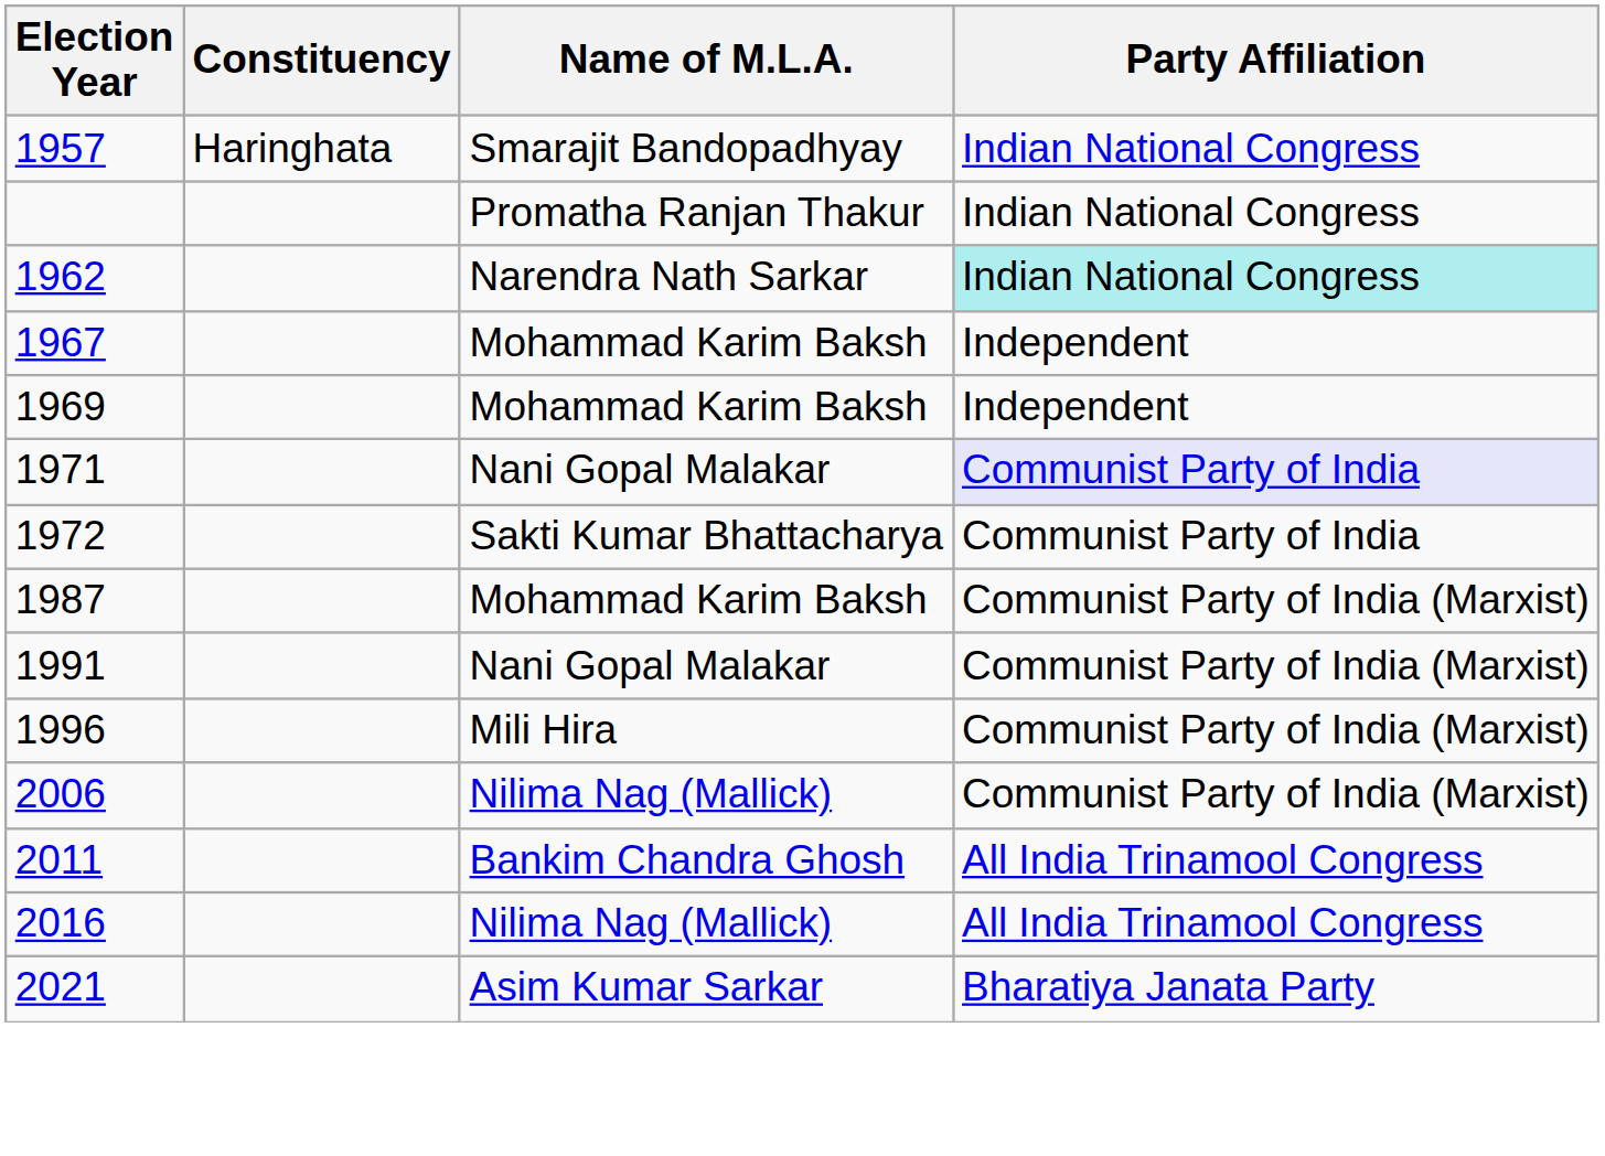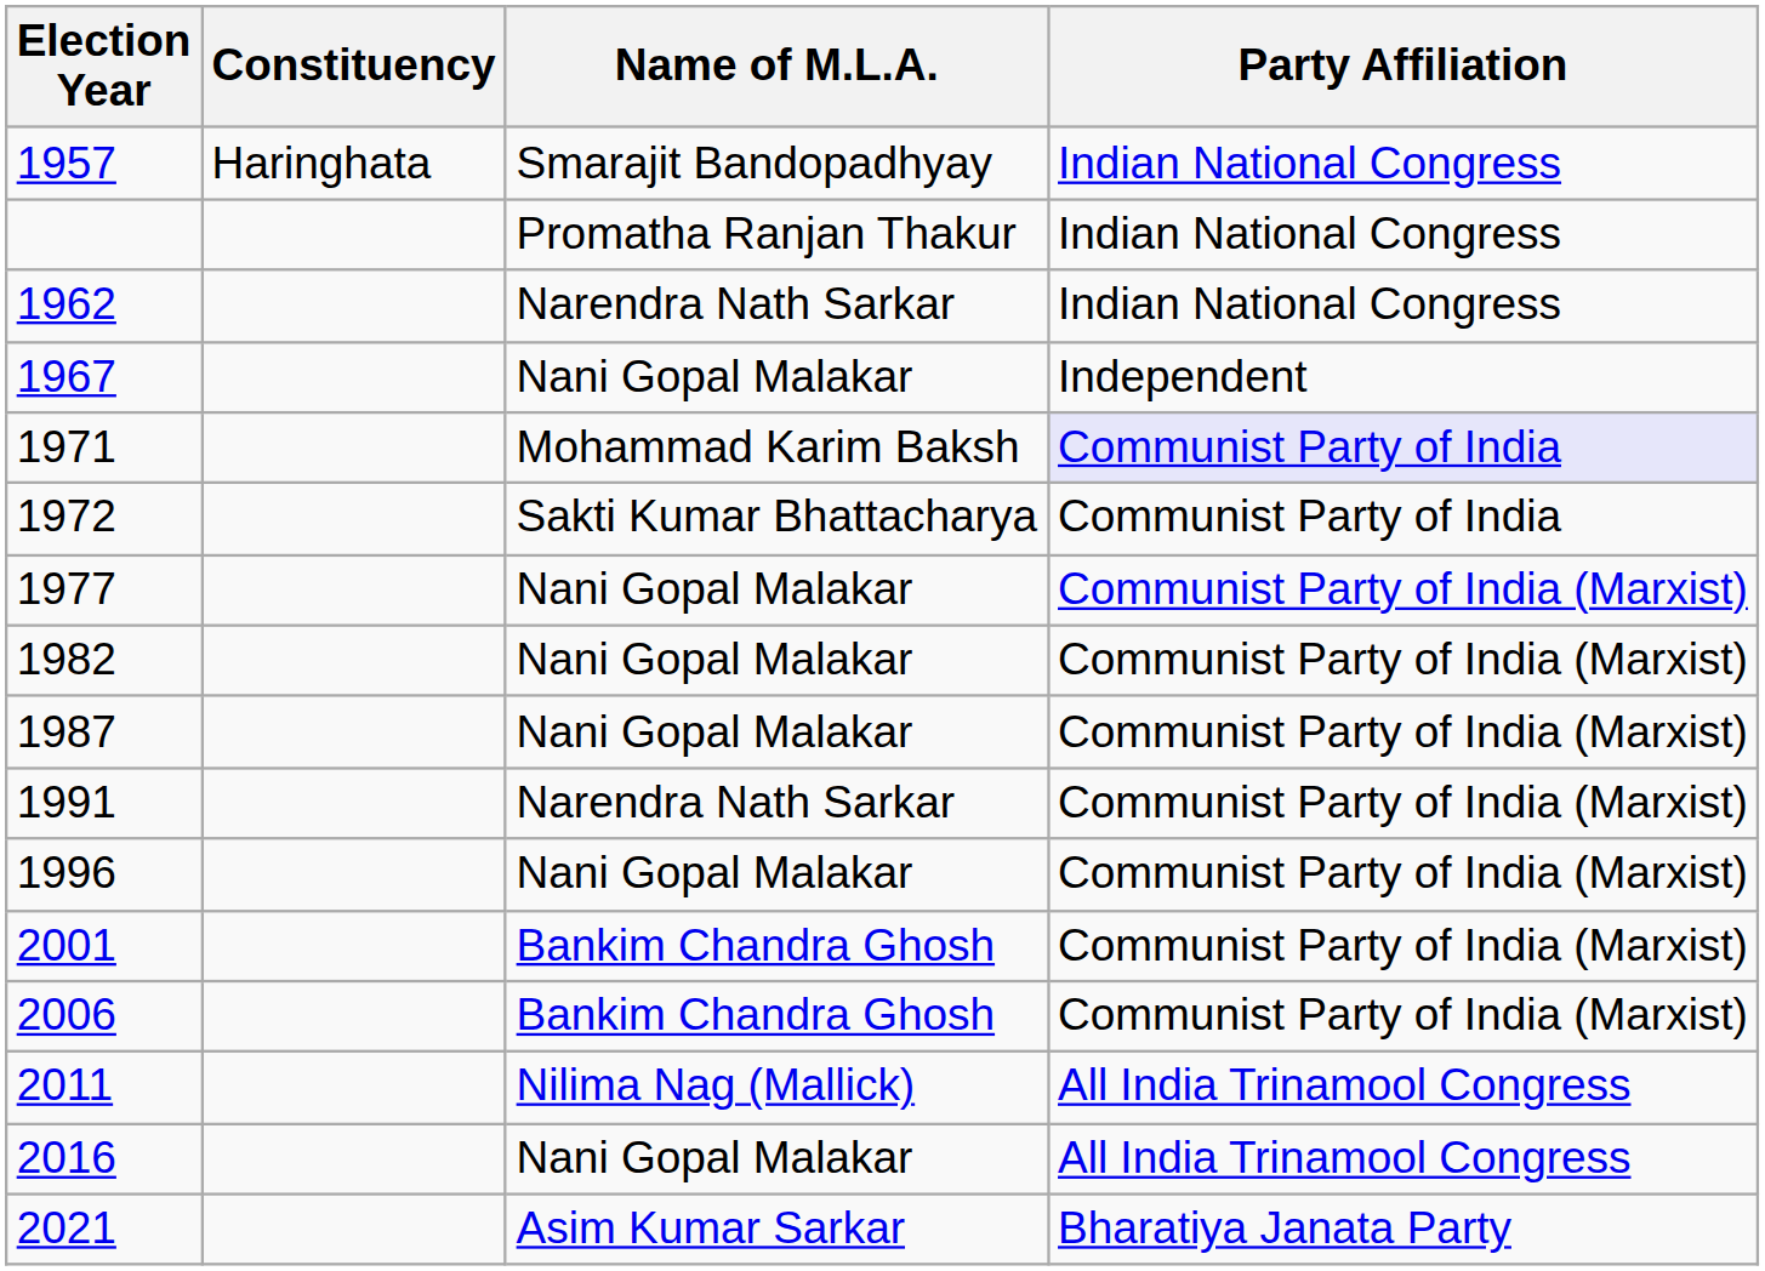1962 | Party Affiliation: paleturquoise background -> no background
1967 | Name of M.L.A.: Mohammad Karim Baksh -> Nani Gopal Malakar
- row: 1969 | Mohammad Karim Baksh | Independent
1971 | Name of M.L.A.: Nani Gopal Malakar -> Mohammad Karim Baksh
+ row: 1977 | Nani Gopal Malakar | Communist Party of India (Marxist)
+ row: 1982 | Nani Gopal Malakar | Communist Party of India (Marxist)
1987 | Name of M.L.A.: Mohammad Karim Baksh -> Nani Gopal Malakar
1991 | Name of M.L.A.: Nani Gopal Malakar -> Narendra Nath Sarkar
1996 | Name of M.L.A.: Mili Hira -> Nani Gopal Malakar
+ row: 2001 | Bankim Chandra Ghosh | Communist Party of India (Marxist)
2006 | Name of M.L.A.: Nilima Nag (Mallick) -> Bankim Chandra Ghosh
2011 | Name of M.L.A.: Bankim Chandra Ghosh -> Nilima Nag (Mallick)
2016 | Name of M.L.A.: Nilima Nag (Mallick) -> Nani Gopal Malakar
